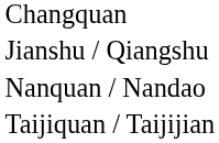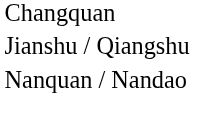- row: Taijiquan / Taijijian
